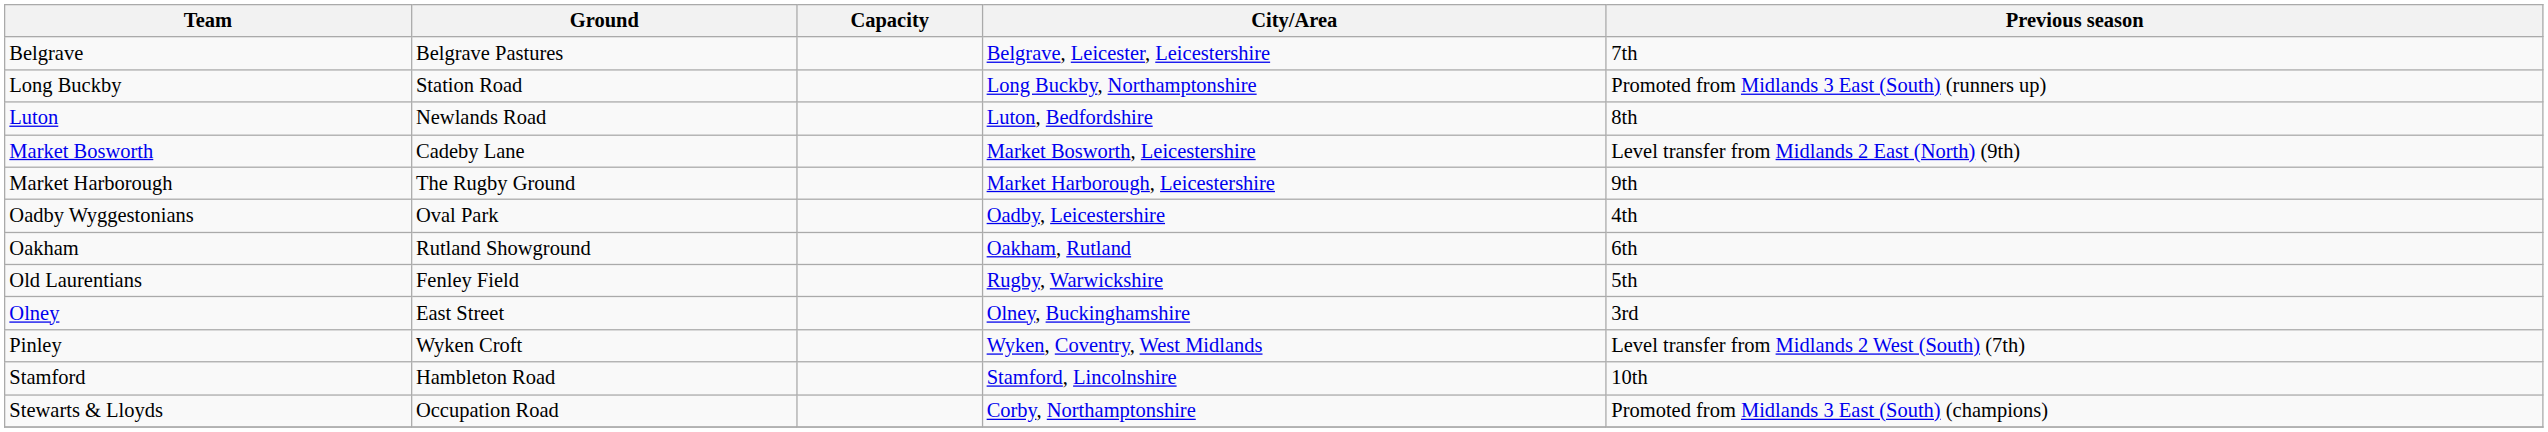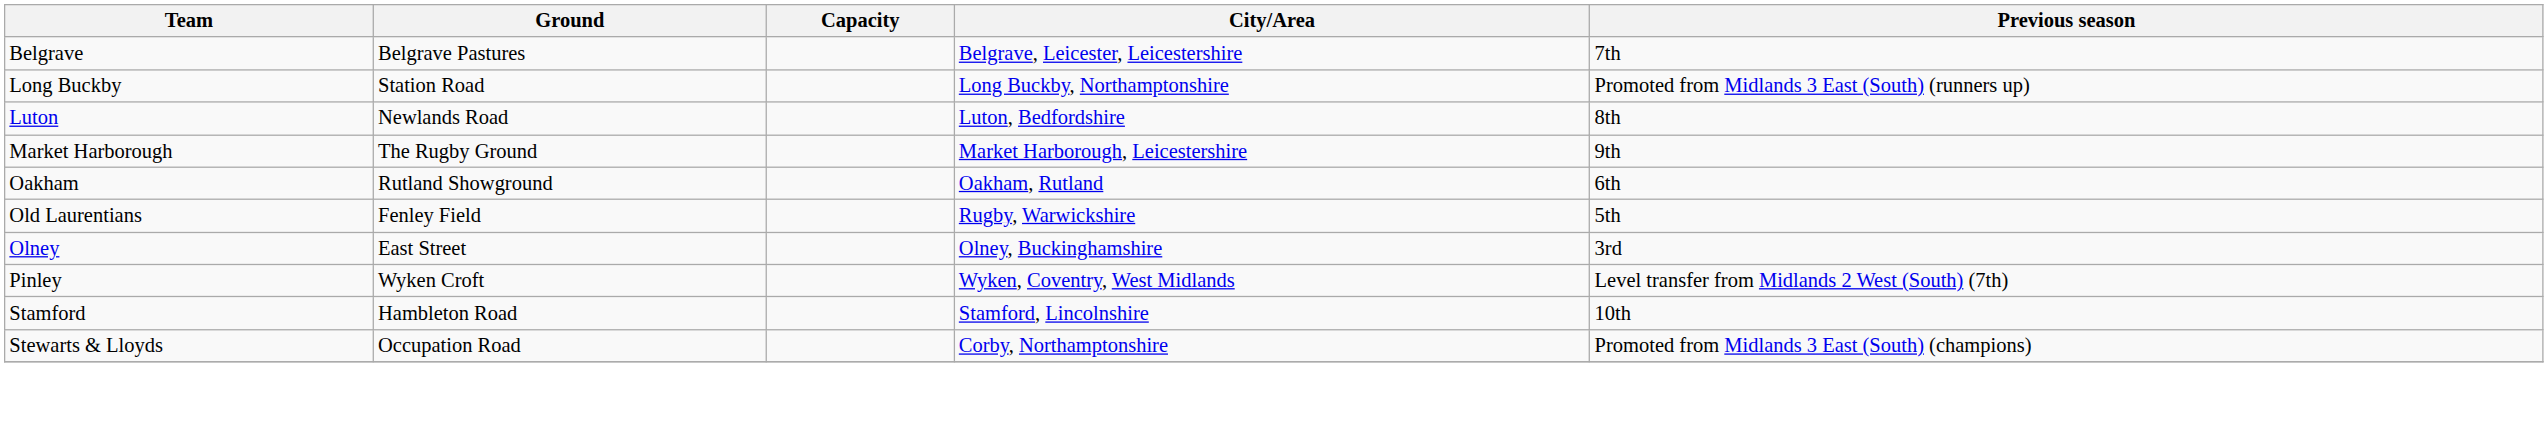- row: Market Bosworth | Cadeby Lane | Market Bosworth, Leicestershire | Level transfer from Midlands 2 East (North) (9th)
- row: Oadby Wyggestonians | Oval Park | Oadby, Leicestershire | 4th
